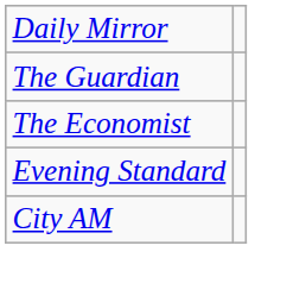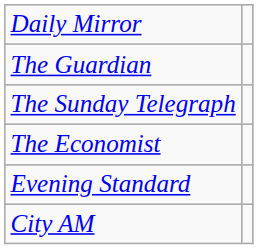+ row: The Sunday Telegraph
